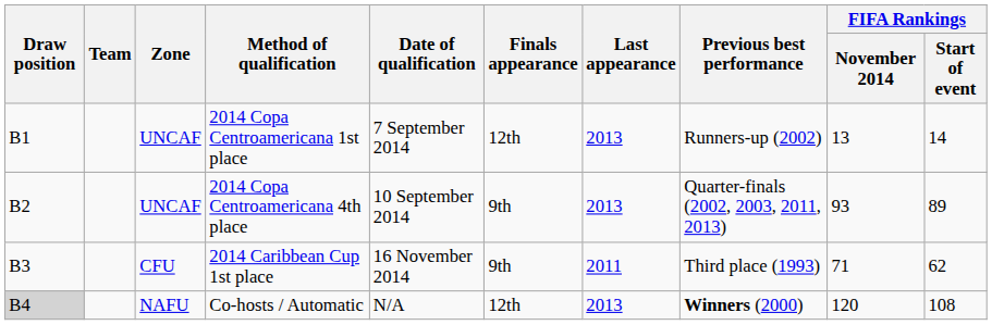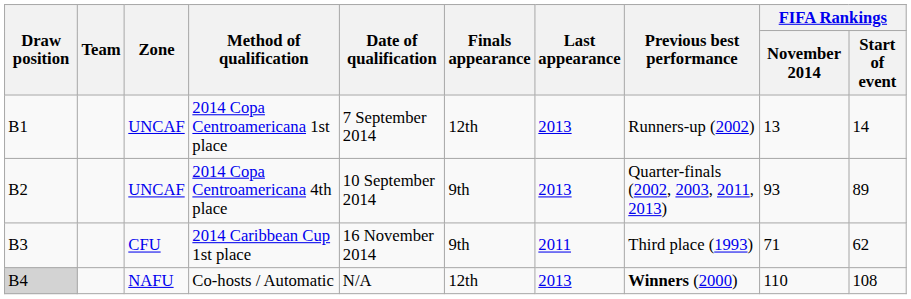Co-hosts / Automatic | FIFA Rankings / November 2014: 120 -> 110
